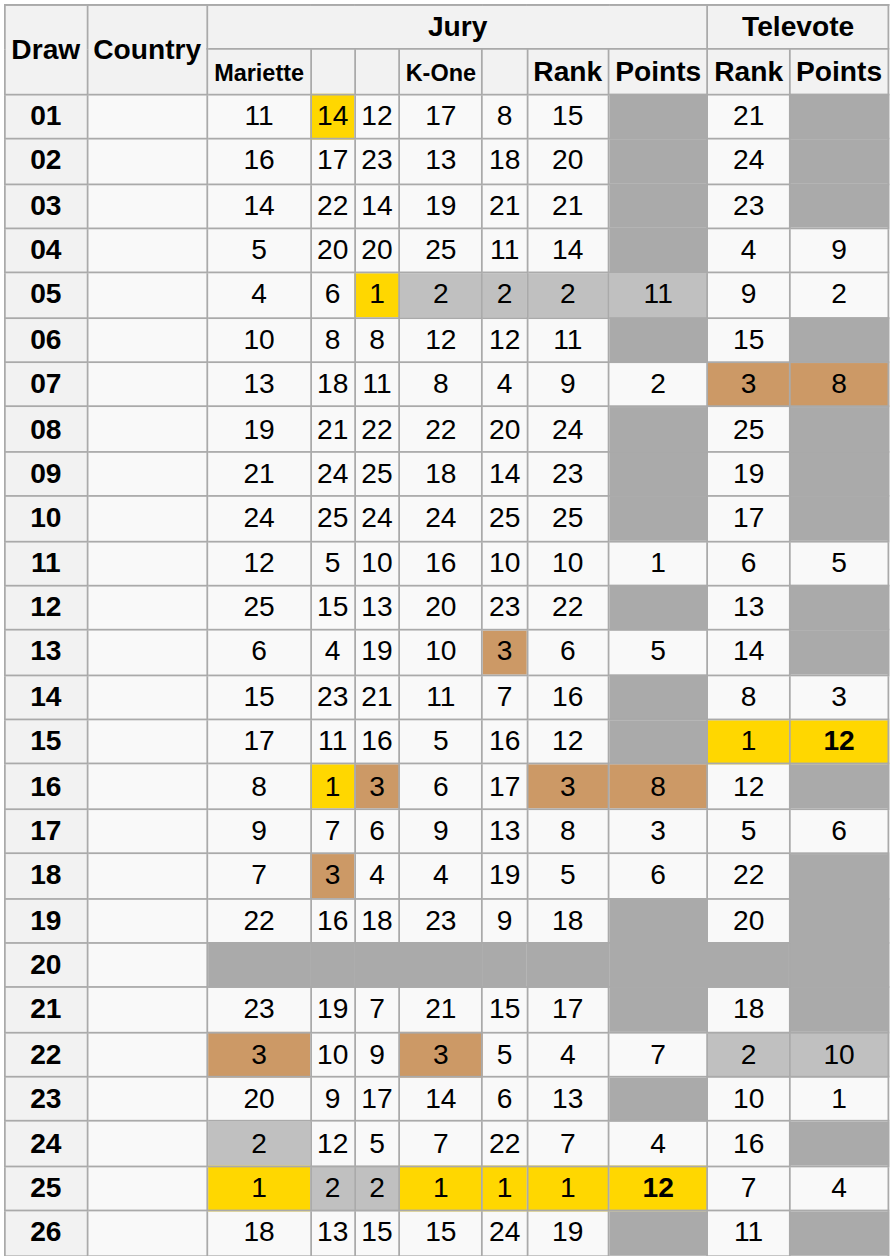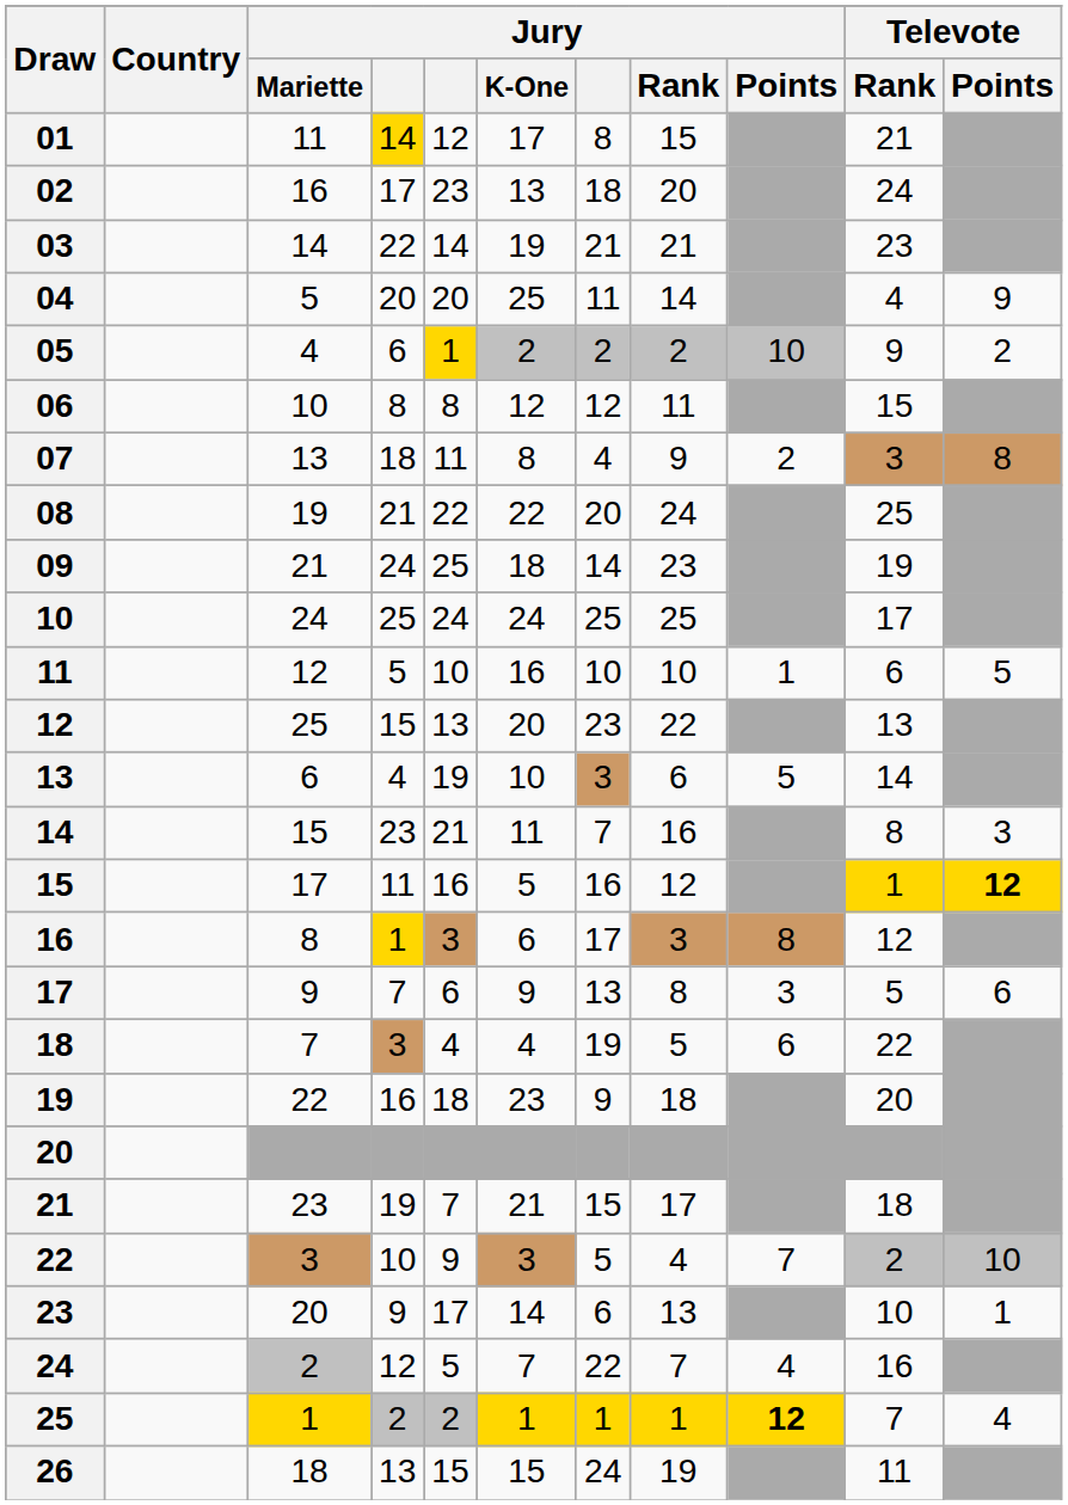05 | Jury / Points: 11 -> 10
